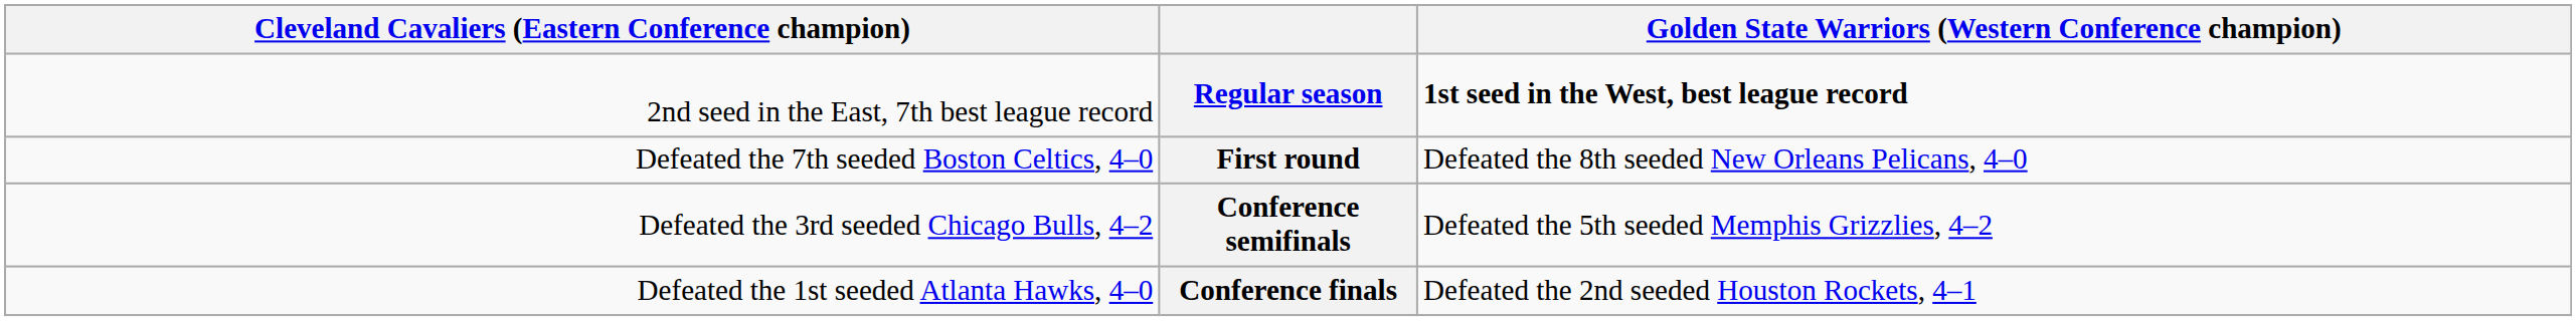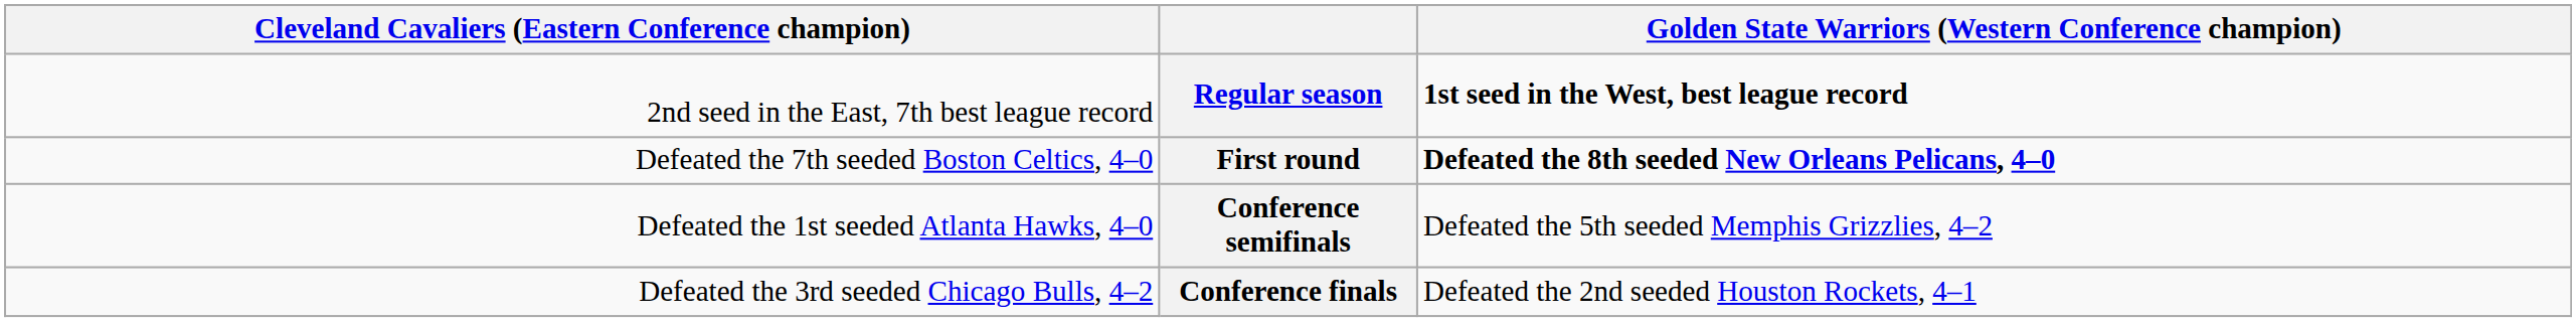First round | column 4: normal -> bold
Conference semifinals | column 1: Defeated the 3rd seeded Chicago Bulls, 4–2 -> Defeated the 1st seeded Atlanta Hawks, 4–0
Conference finals | column 1: Defeated the 1st seeded Atlanta Hawks, 4–0 -> Defeated the 3rd seeded Chicago Bulls, 4–2
